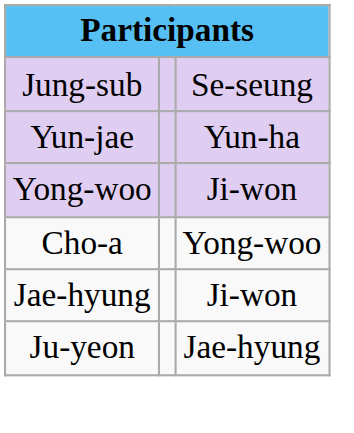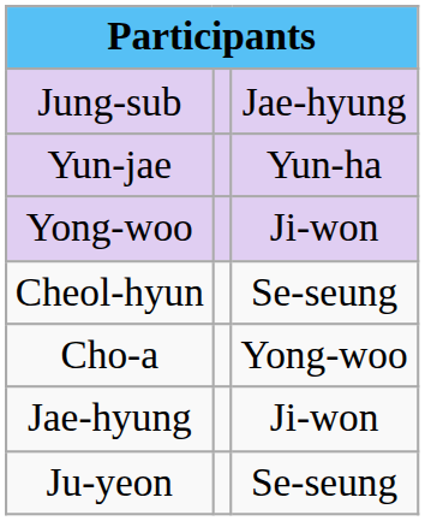Jung-sub | column 3: Se-seung -> Jae-hyung
+ row: Cheol-hyun | Se-seung
Ju-yeon | column 3: Jae-hyung -> Se-seung
